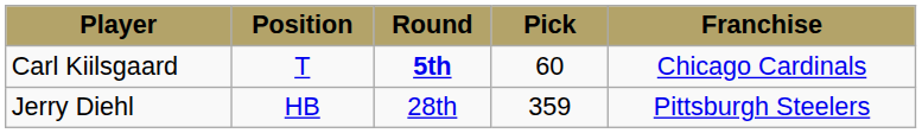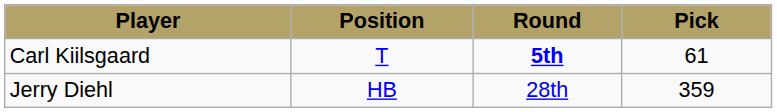- column: Franchise | Chicago Cardinals | Pittsburgh Steelers
Carl Kiilsgaard | Pick: 60 -> 61
